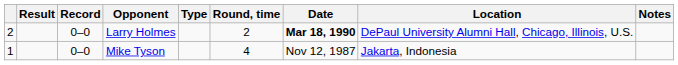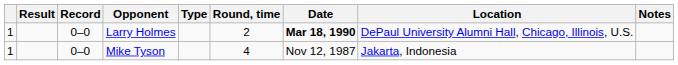Larry Holmes | column 1: 2 -> 1
